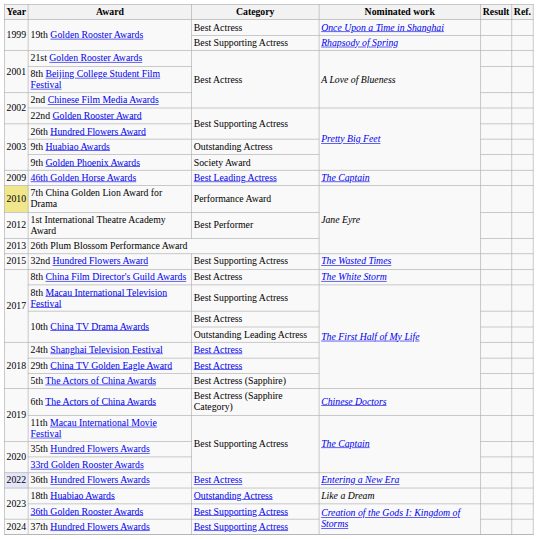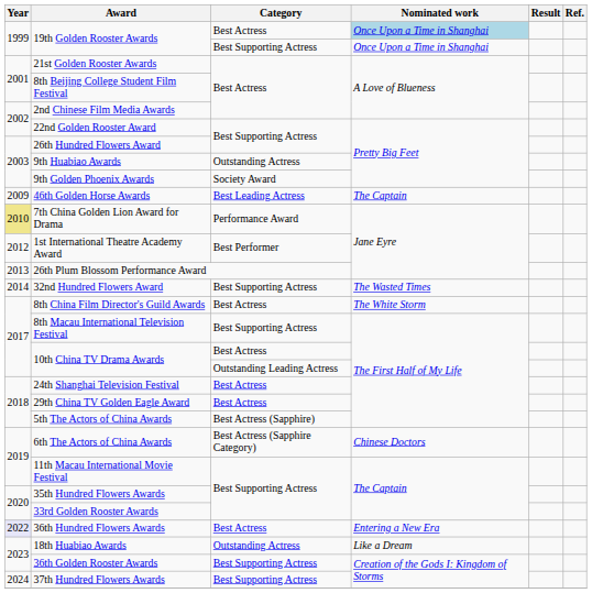19th Golden Rooster Awards / Best Actress | Nominated work: no background -> lightblue background
19th Golden Rooster Awards / Best Supporting Actress | Nominated work: Rhapsody of Spring -> Once Upon a Time in Shanghai
32nd Hundred Flowers Award | Year: 2015 -> 2014
